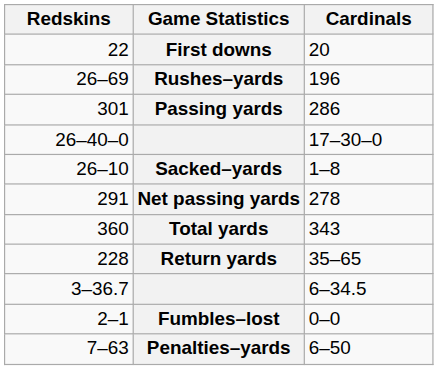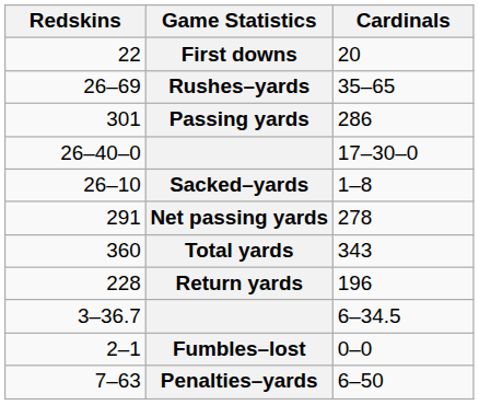Rushes–yards | Cardinals: 196 -> 35–65
Return yards | Cardinals: 35–65 -> 196
